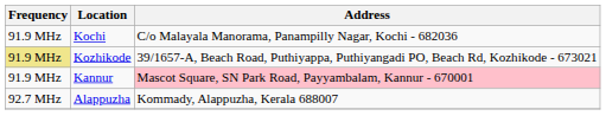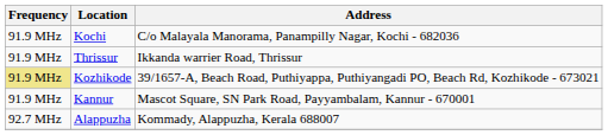+ row: 91.9 MHz | Thrissur | Ikkanda warrier Road, Thrissur
Kannur | Address: pink background -> no background
